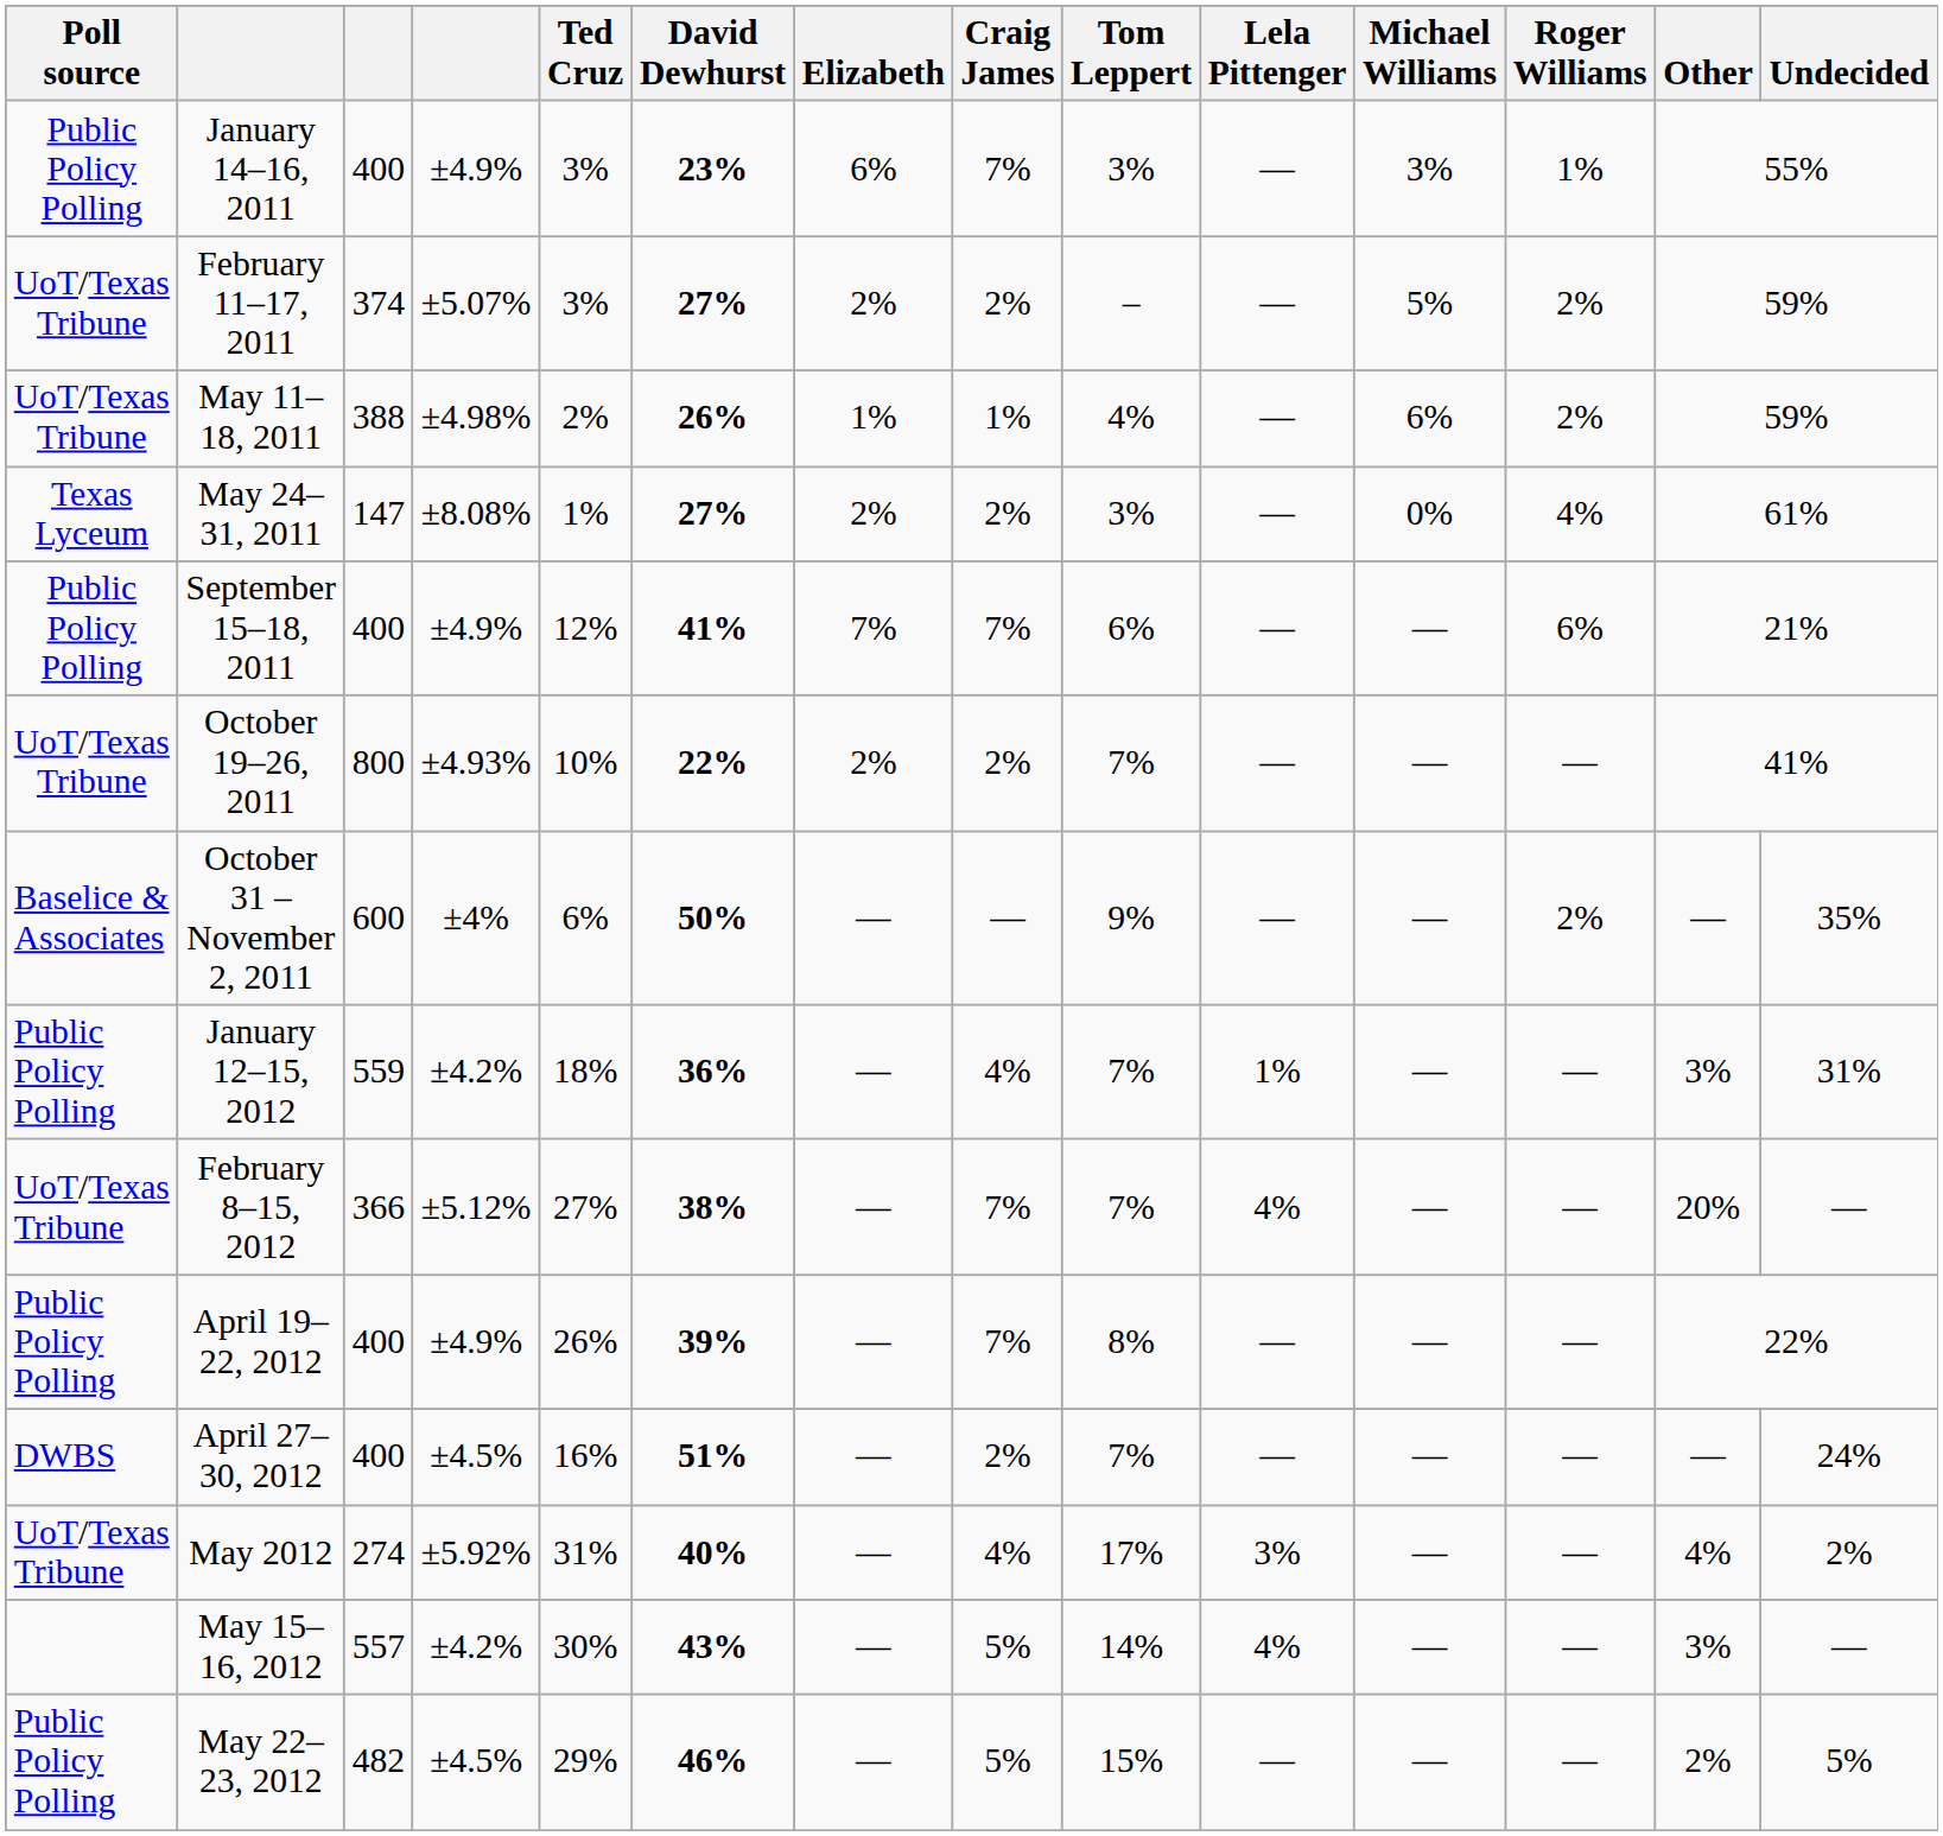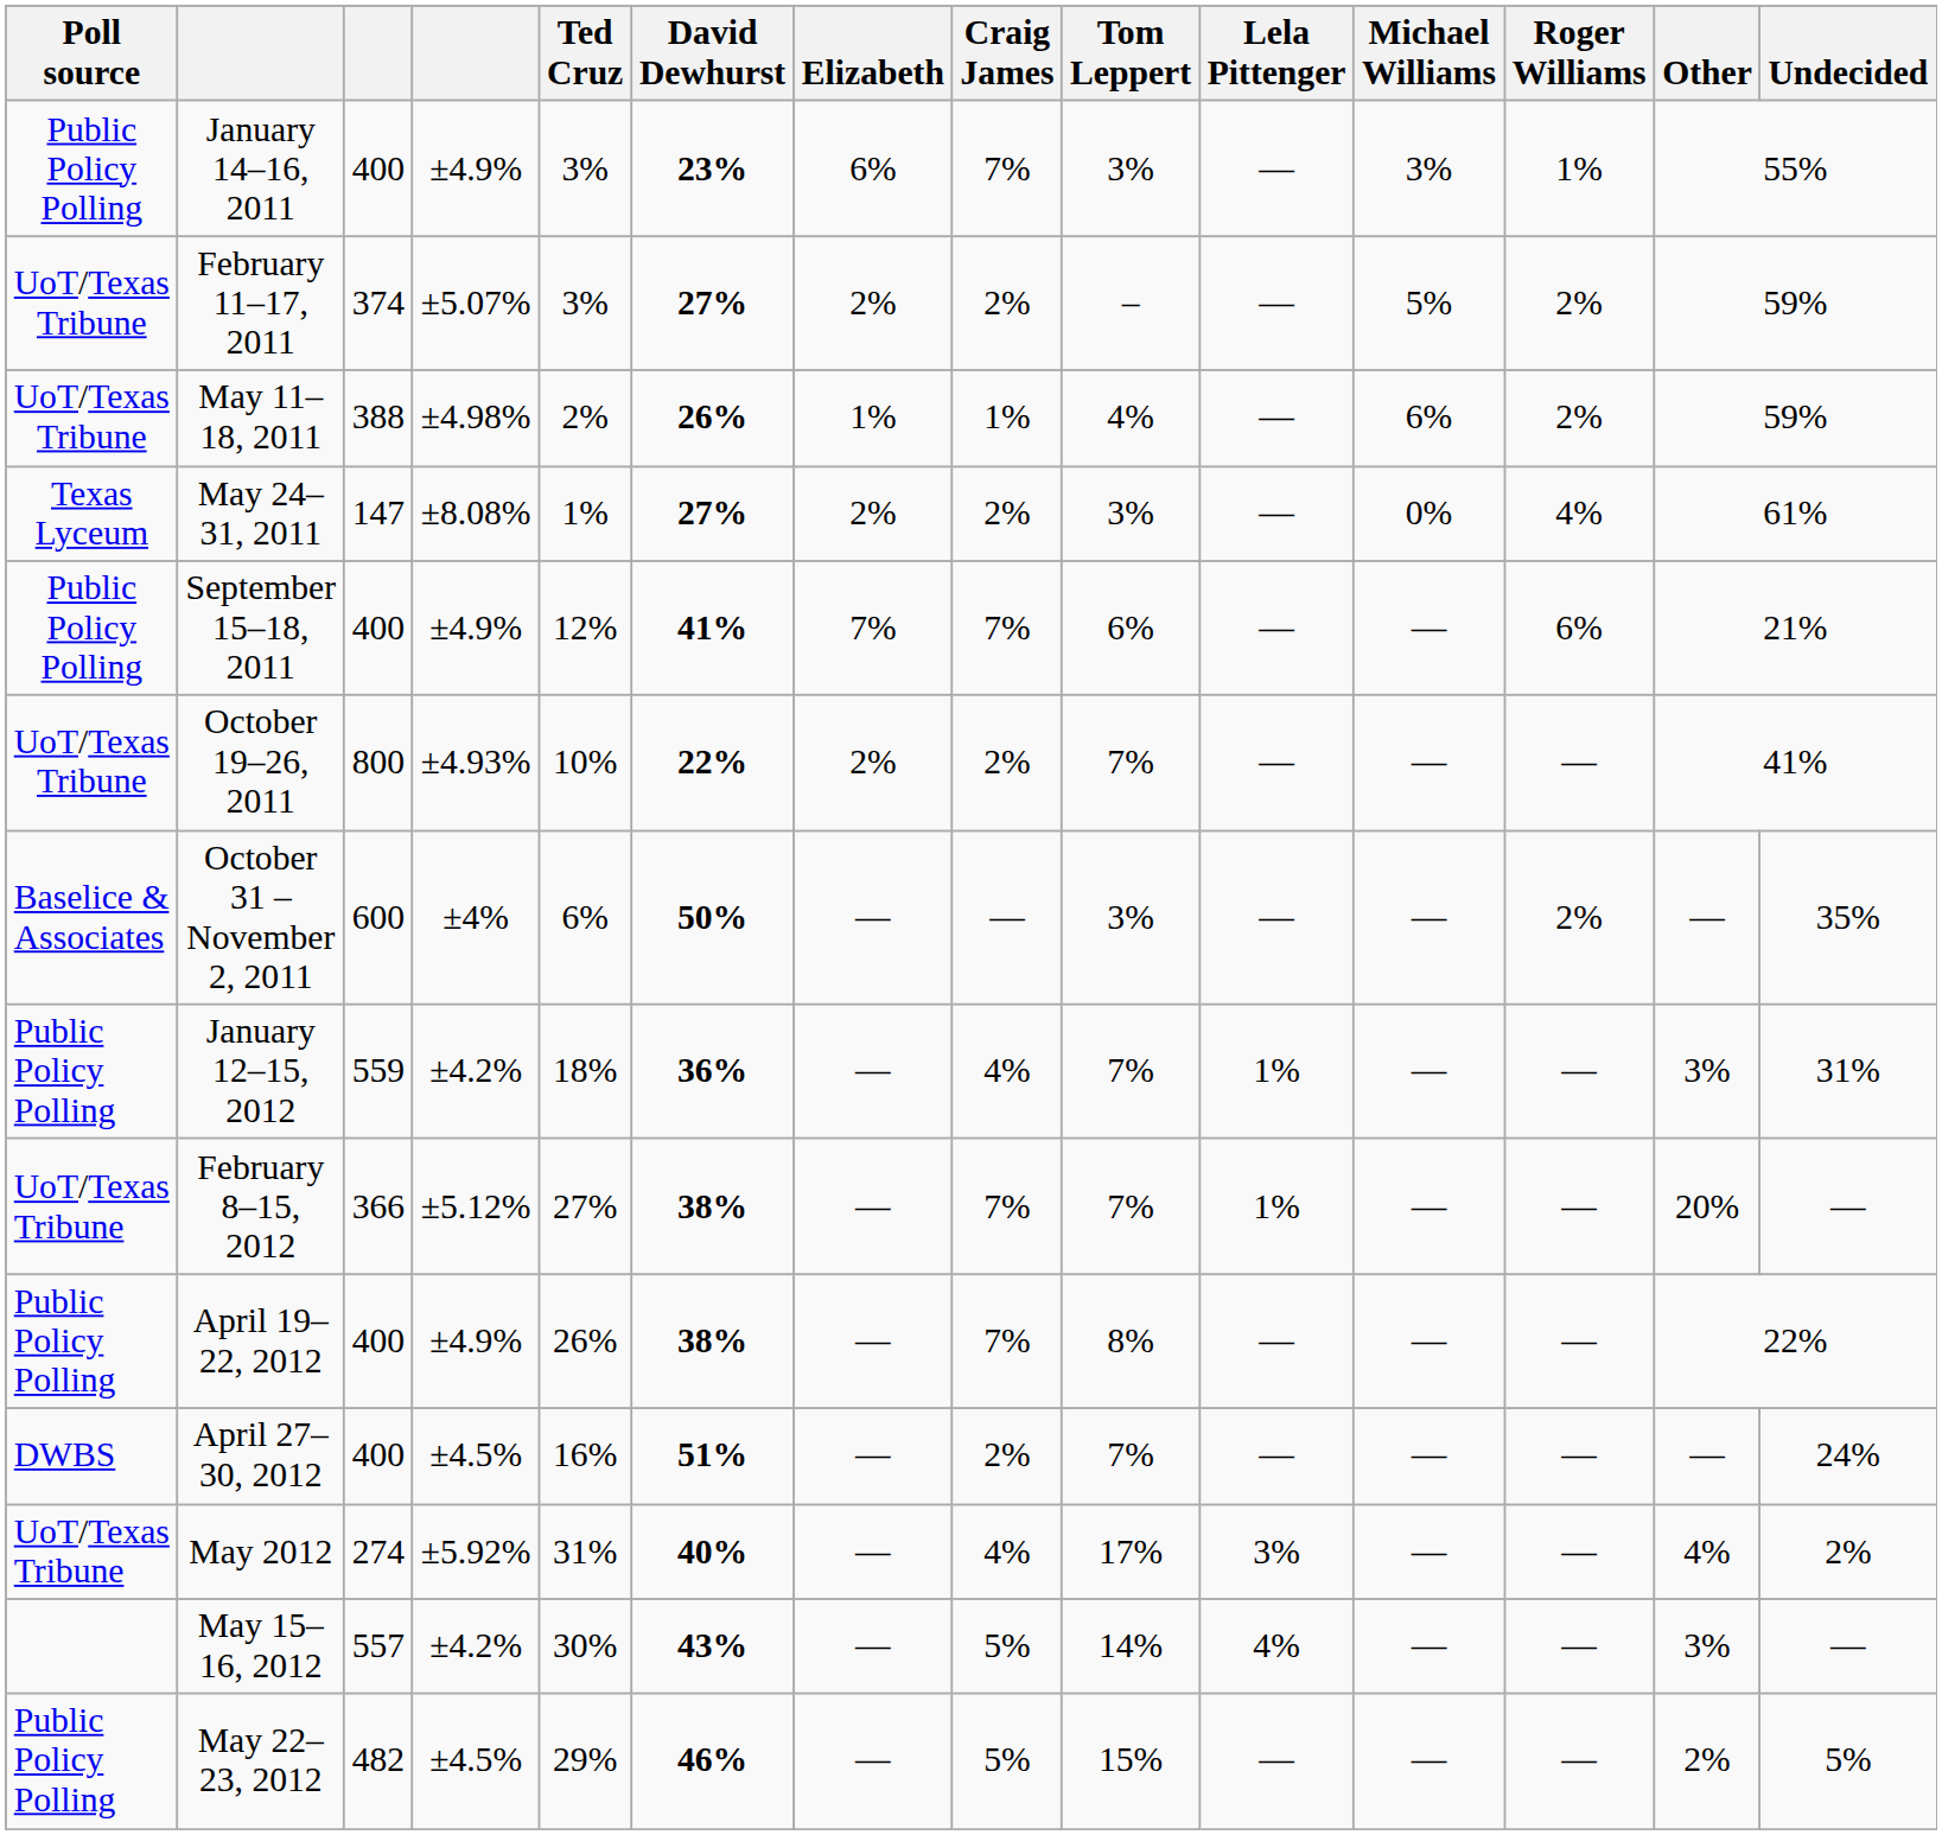October 31 – November 2, 2011 | Tom Leppert: 9% -> 3%
February 8–15, 2012 | Lela Pittenger: 4% -> 1%
April 19–22, 2012 | David Dewhurst: 39% -> 38%
